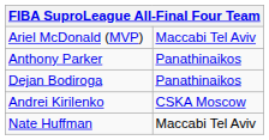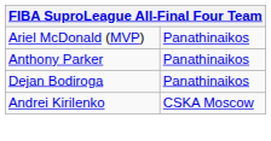Ariel McDonald (MVP) | column 2: Maccabi Tel Aviv -> Panathinaikos
- row: Nate Huffman | Maccabi Tel Aviv
